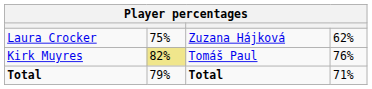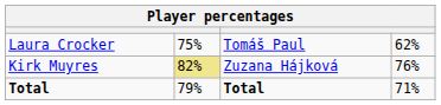Laura Crocker | column 3: Zuzana Hájková -> Tomáš Paul
Kirk Muyres | column 3: Tomáš Paul -> Zuzana Hájková
